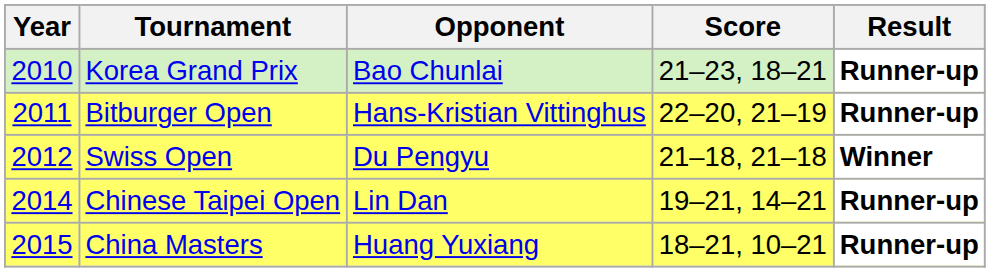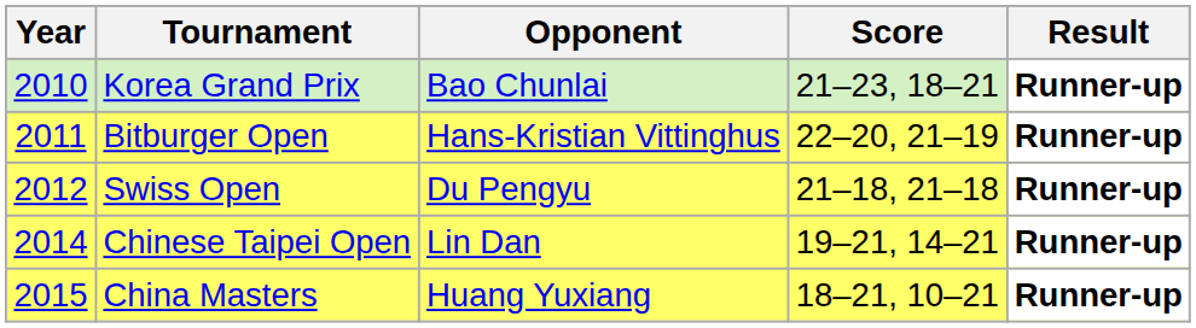Swiss Open | Result: Winner -> Runner-up
